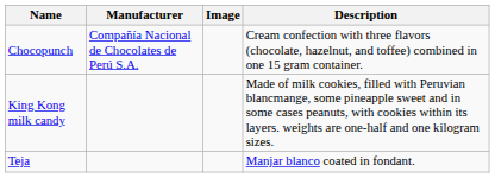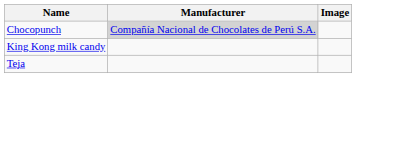- column: Description | Cream confection with three flavors (chocolate, hazelnut, and toffee) combined in one 15 gram container. | Made of milk cookies, filled with Peruvian blancmange, some pineapple sweet and in some cases peanuts, with cookies within its layers. weights are one-half and one kilogram sizes. | Manjar blanco coated in fondant.
Chocopunch | Manufacturer: no background -> lightgrey background
